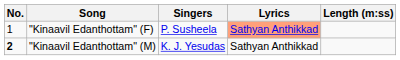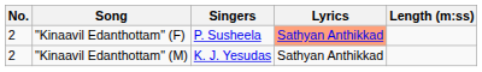"Kinaavil Edanthottam" (F) | No.: 1 -> 2
"Kinaavil Edanthottam" (M) | No.: bold -> normal
